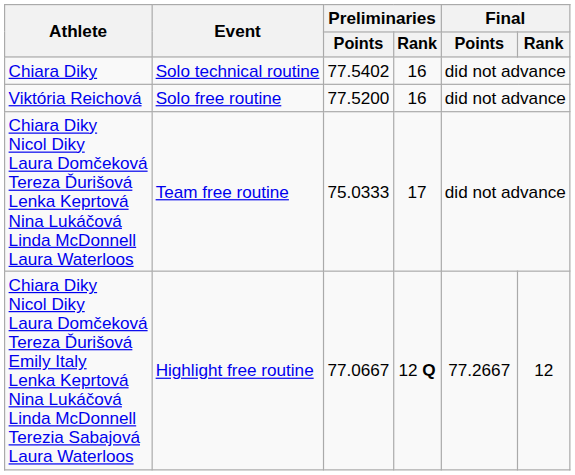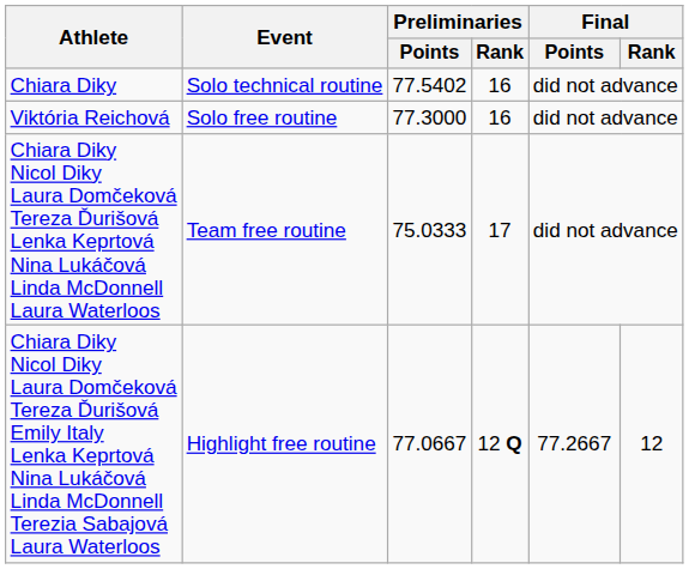Viktória Reichová | Preliminaries / Points: 77.5200 -> 77.3000
